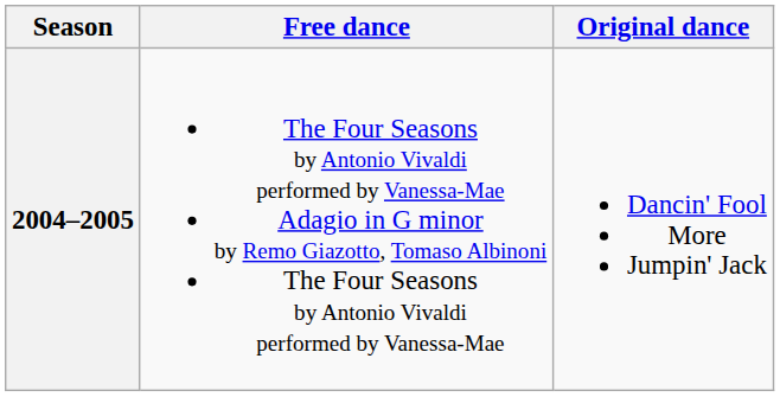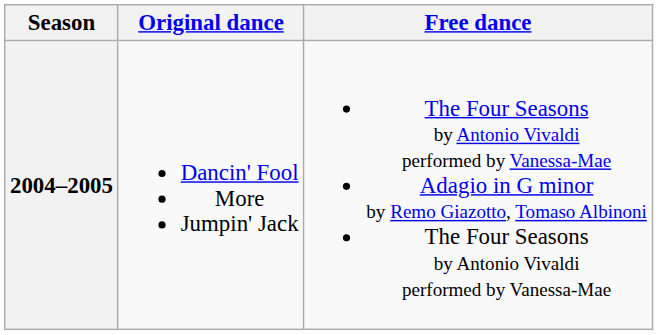columns swapped: Original dance <-> Free dance
